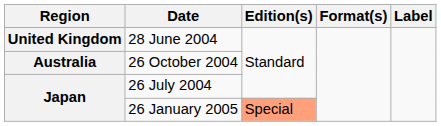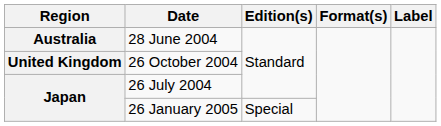28 June 2004 | Region: United Kingdom -> Australia
26 October 2004 | Region: Australia -> United Kingdom
26 January 2005 | Edition(s): lightsalmon background -> no background
